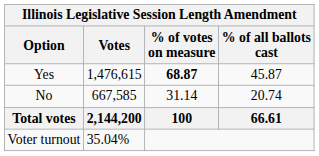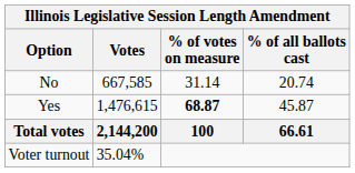rows swapped: Yes <-> No
